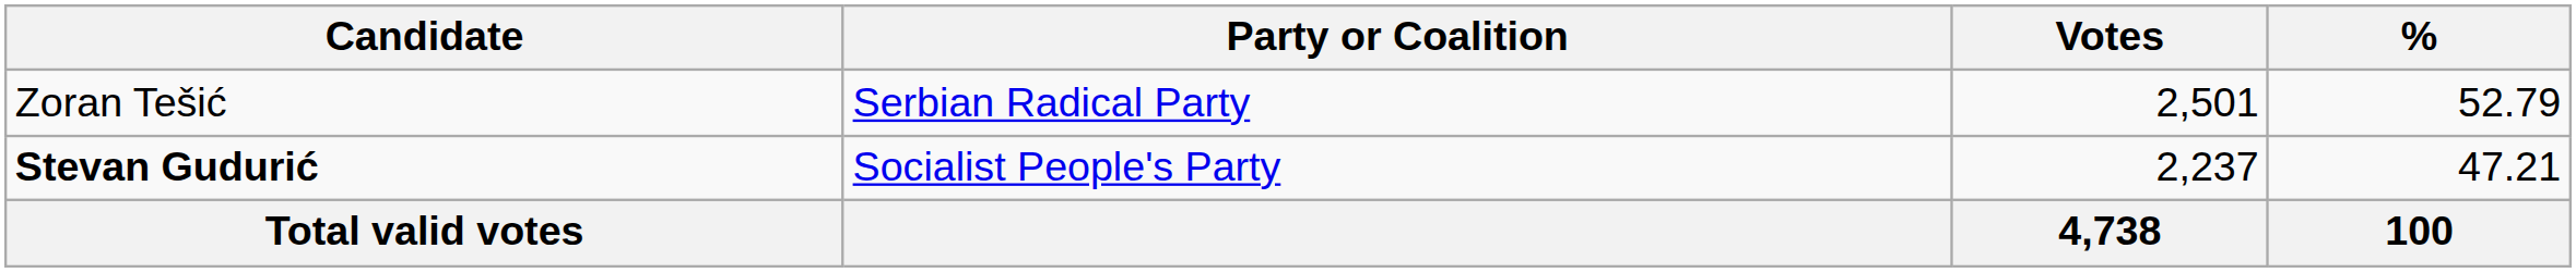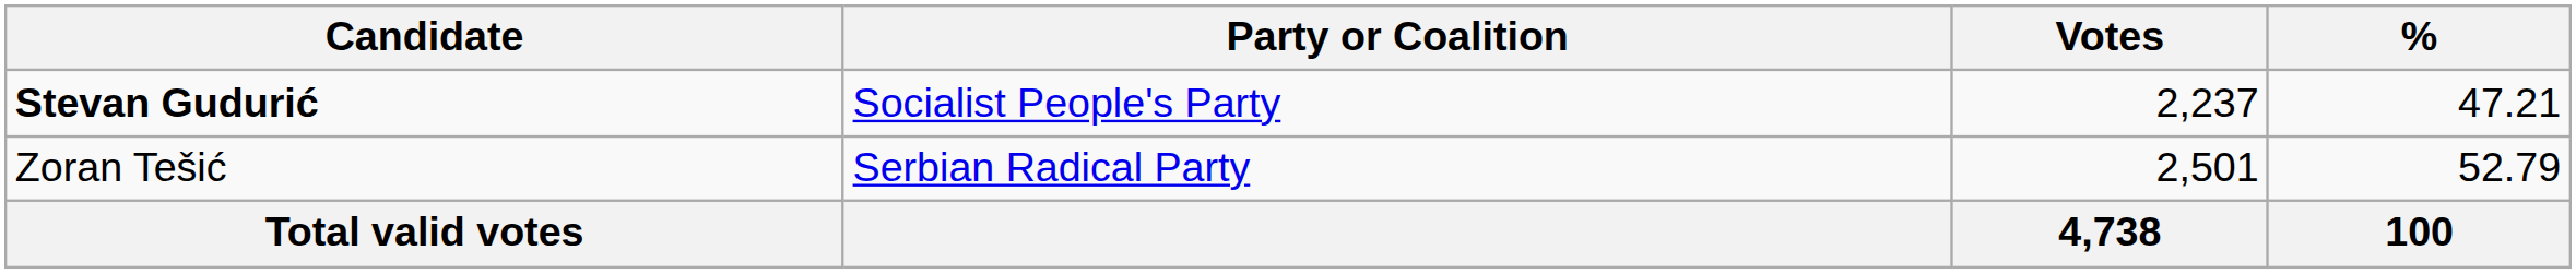rows swapped: Zoran Tešić <-> Stevan Gudurić
